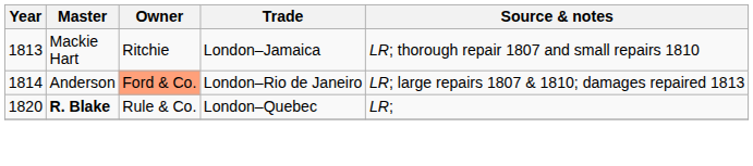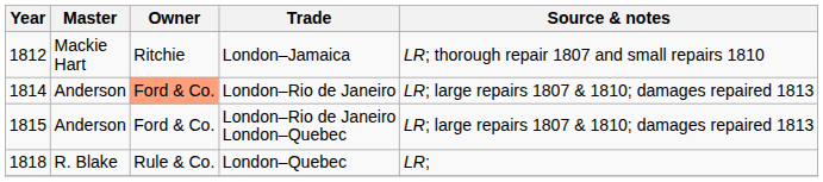London–Jamaica | Year: 1813 -> 1812
+ row: 1815 | Anderson | Ford & Co. | London–Rio de Janeiro London–Quebec | LR; large repairs 1807 & 1810; damages repaired 1813
London–Quebec | Year: 1820 -> 1818
London–Quebec | Master: bold -> normal
